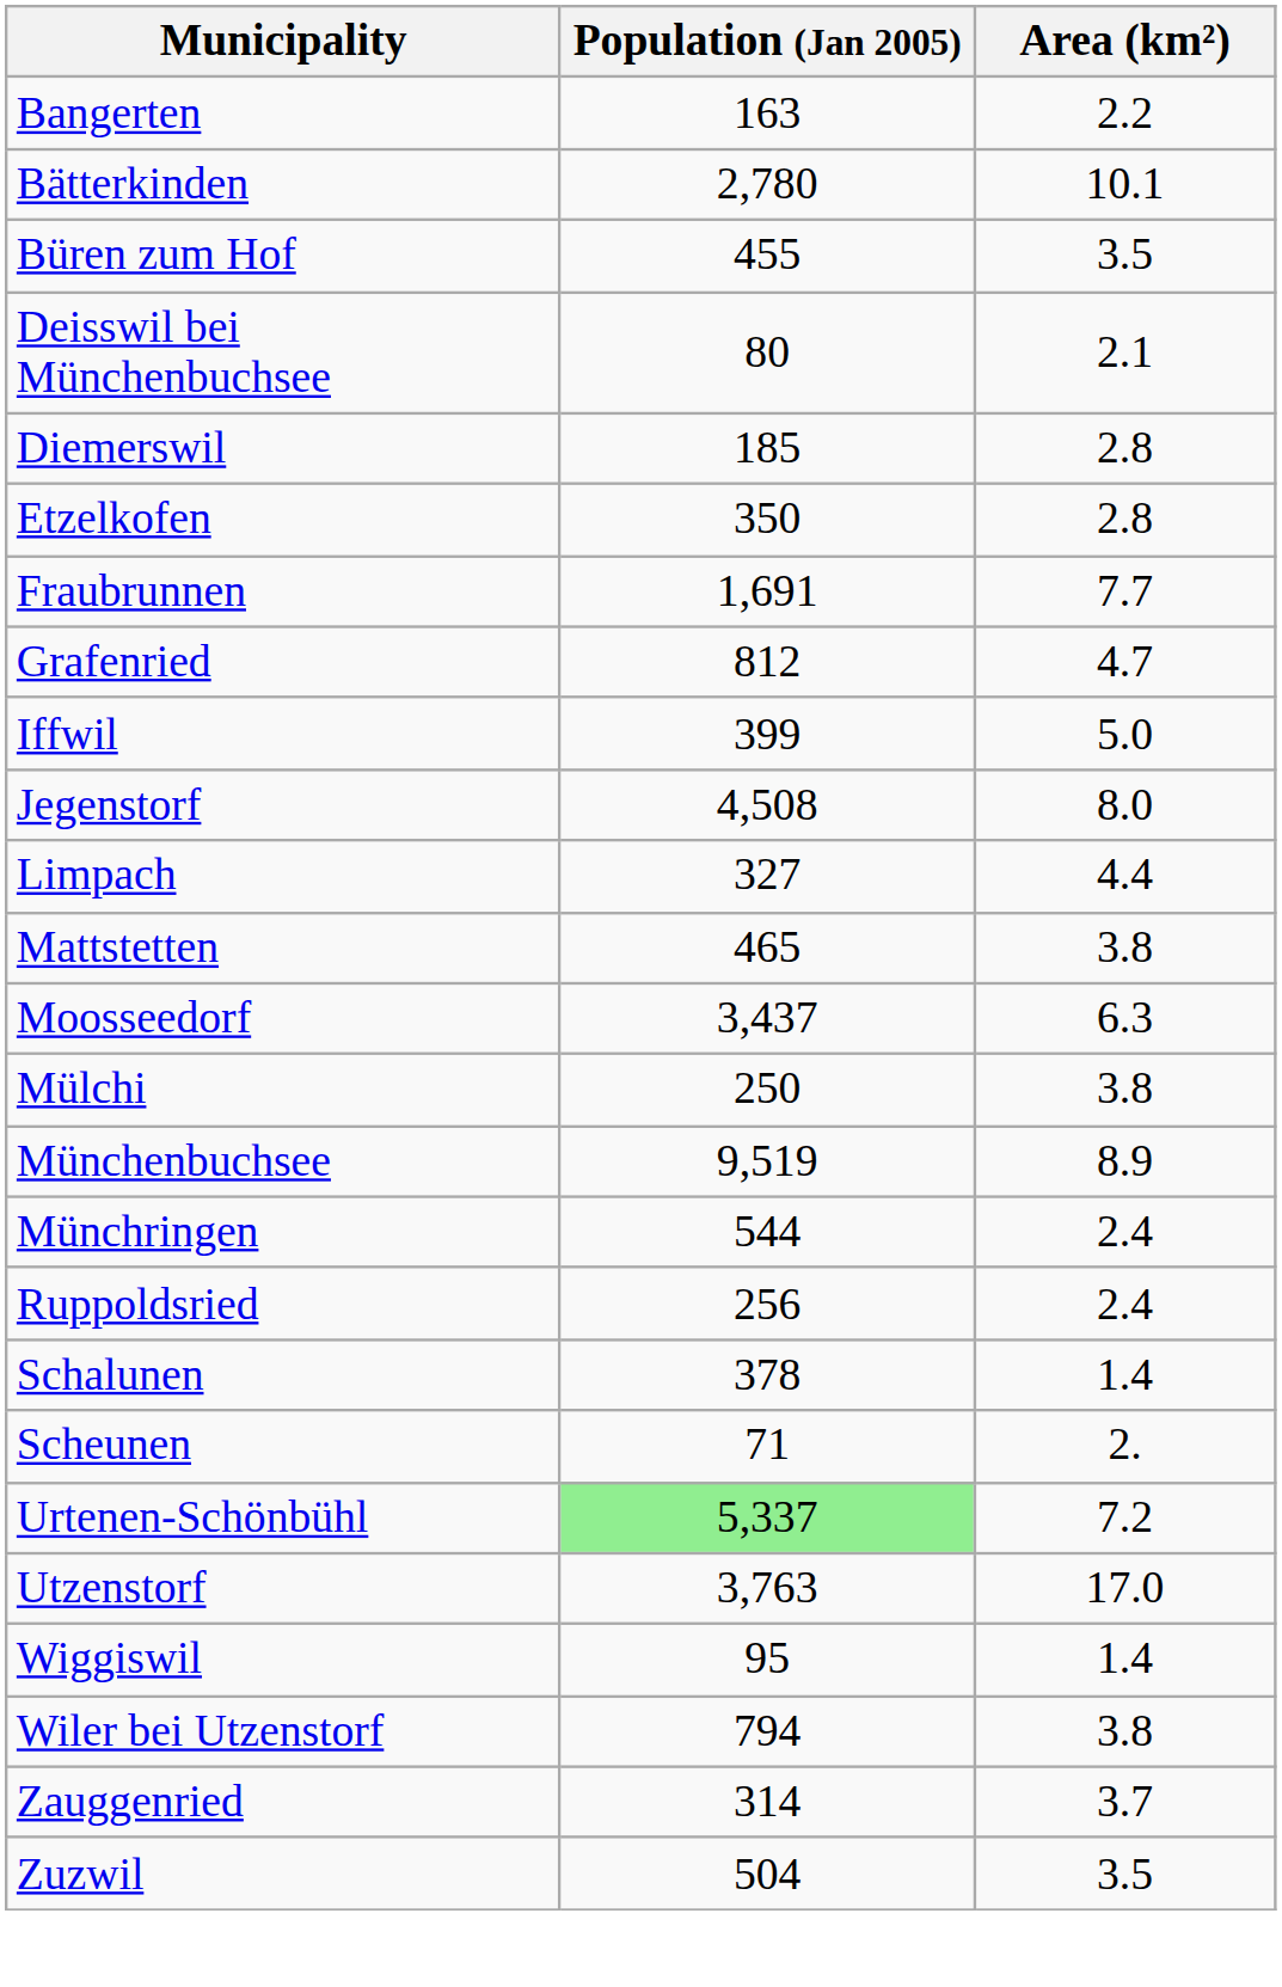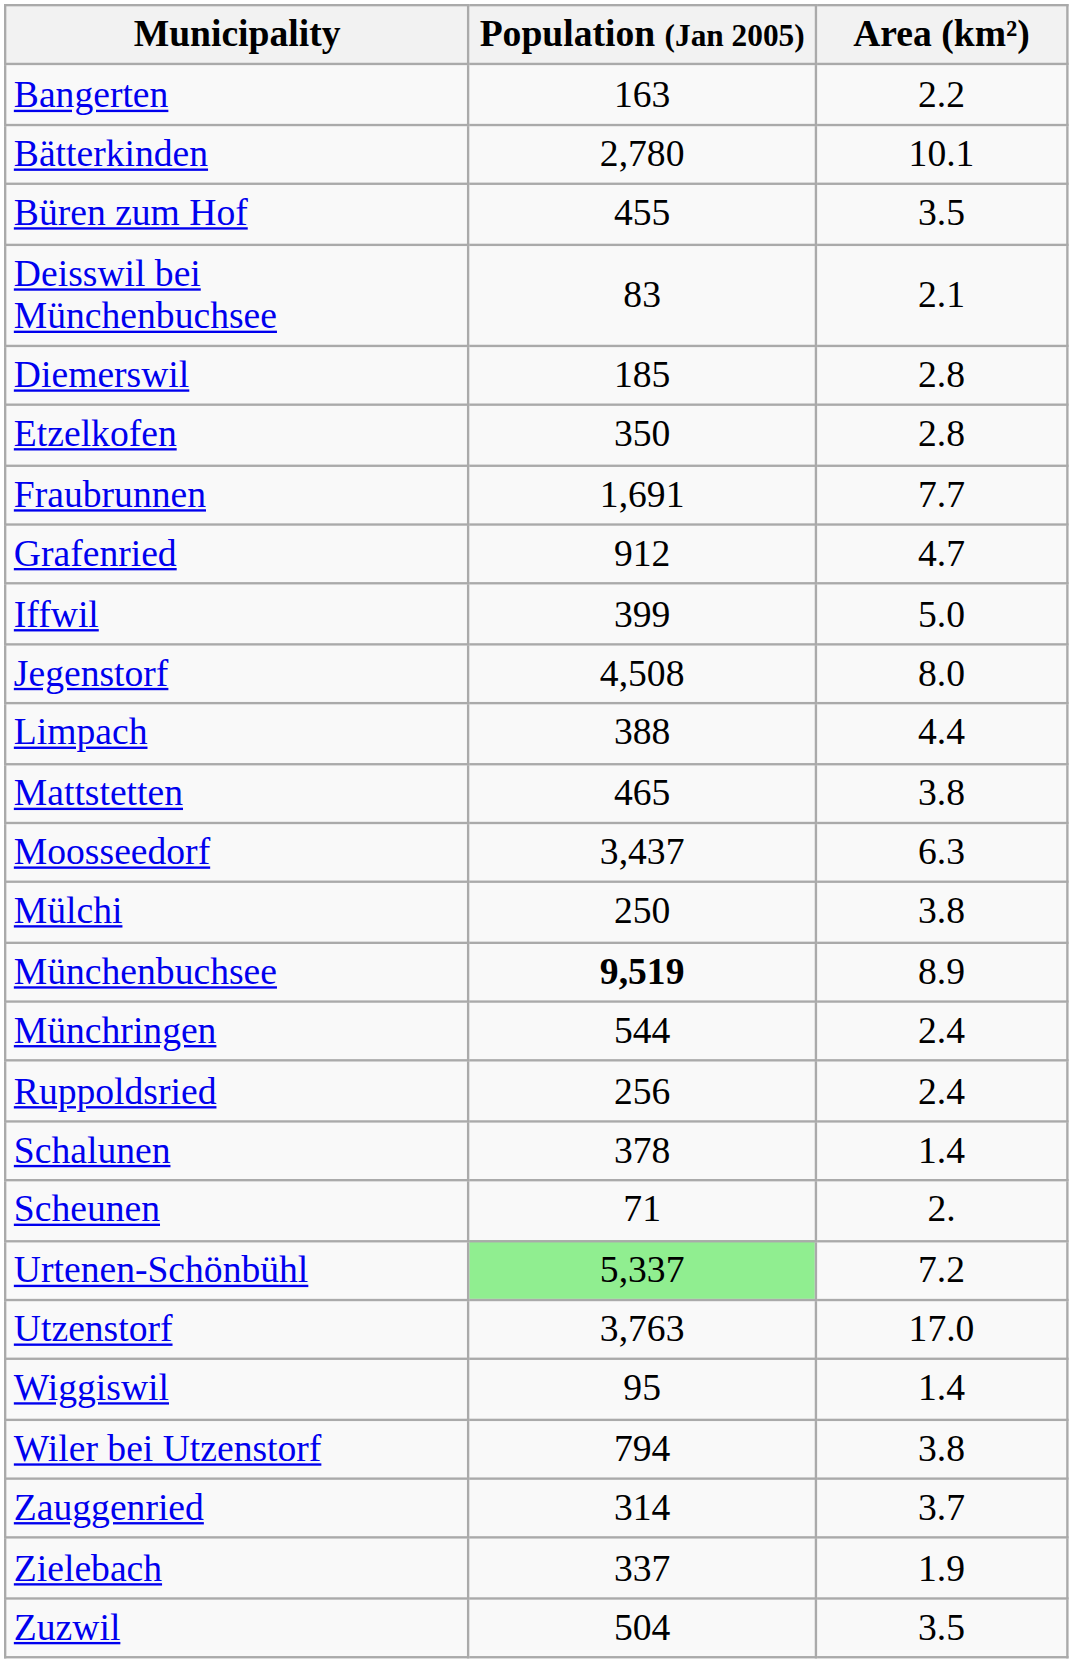Deisswil bei Münchenbuchsee | Population (Jan 2005): 80 -> 83
Grafenried | Population (Jan 2005): 812 -> 912
Limpach | Population (Jan 2005): 327 -> 388
Münchenbuchsee | Population (Jan 2005): normal -> bold
+ row: Zielebach | 337 | 1.9
